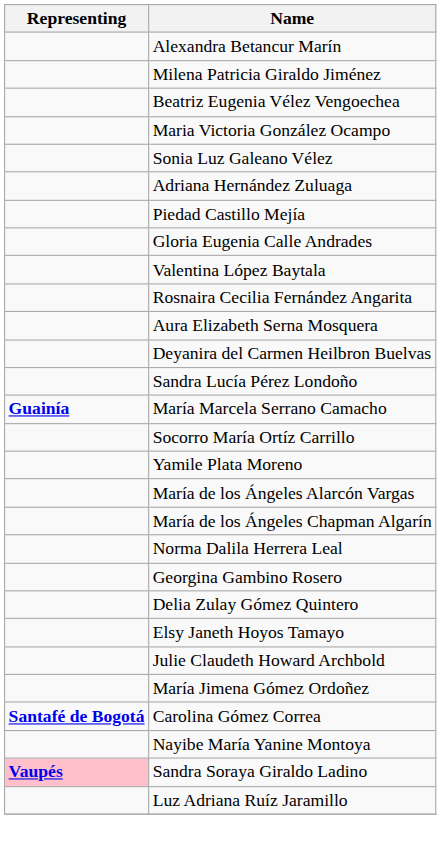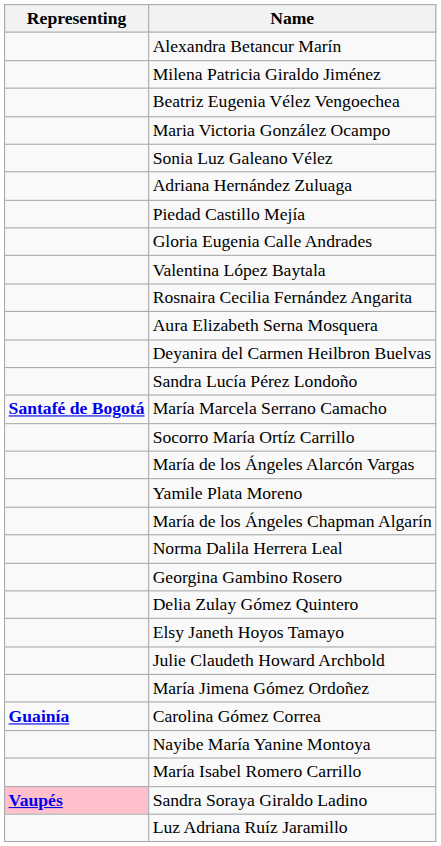María Marcela Serrano Camacho | Representing: Guainía -> Santafé de Bogotá
rows swapped: Yamile Plata Moreno <-> María de los Ángeles Alarcón Vargas
Carolina Gómez Correa | Representing: Santafé de Bogotá -> Guainía
+ row: María Isabel Romero Carrillo
